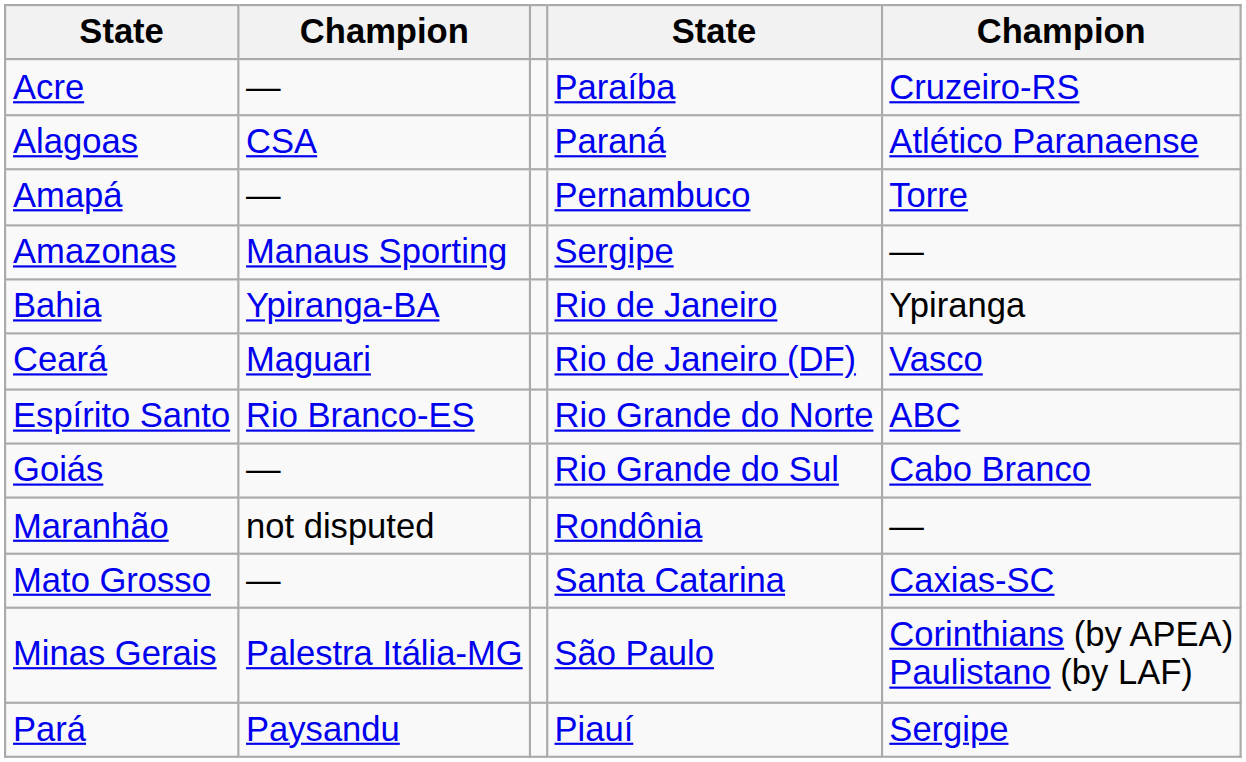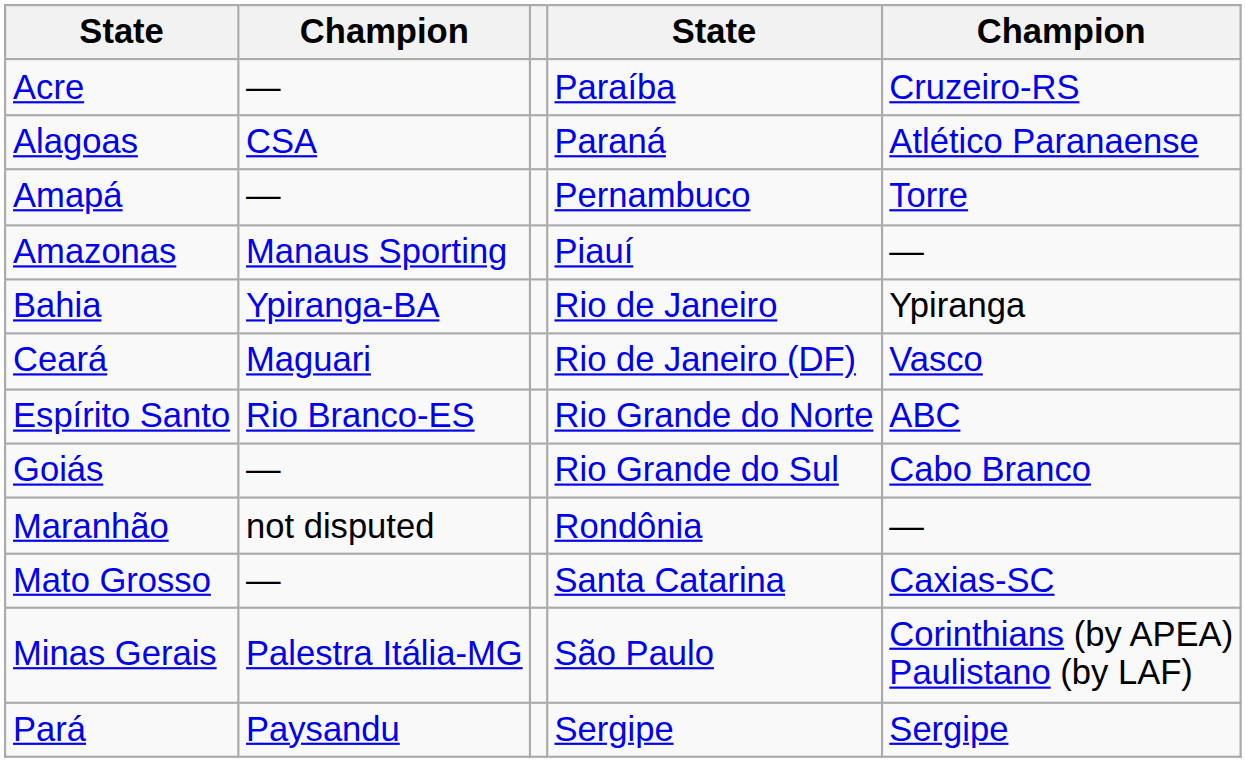Amazonas | column 4: Sergipe -> Piauí
Pará | column 4: Piauí -> Sergipe
